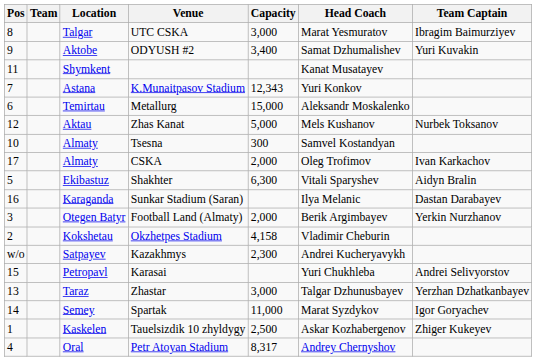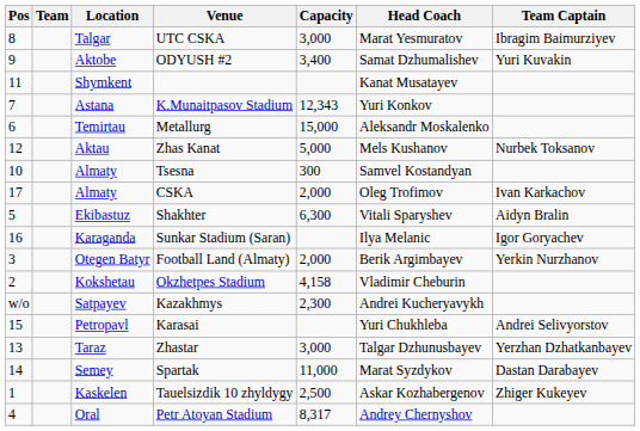Sunkar Stadium (Saran) | Team Captain: Dastan Darabayev -> Igor Goryachev
Spartak | Team Captain: Igor Goryachev -> Dastan Darabayev
